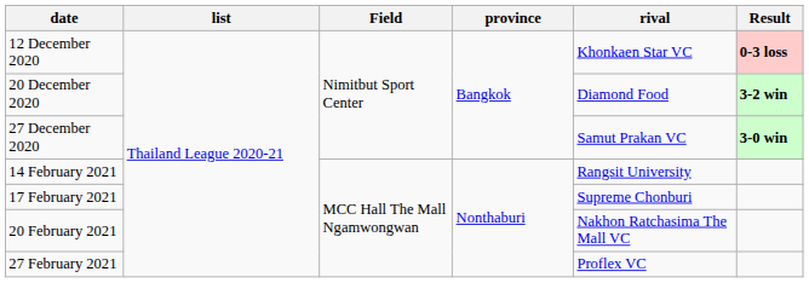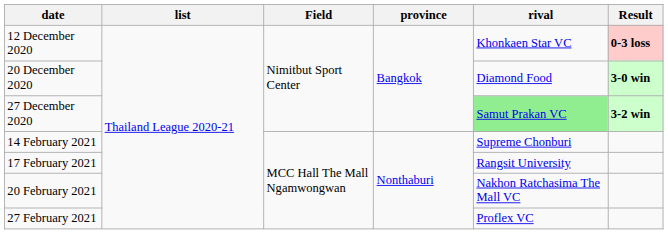20 December 2020 | Result: 3-2 win -> 3-0 win
27 December 2020 | rival: no background -> lightgreen background
27 December 2020 | Result: 3-0 win -> 3-2 win
14 February 2021 | rival: Rangsit University -> Supreme Chonburi
17 February 2021 | rival: Supreme Chonburi -> Rangsit University
